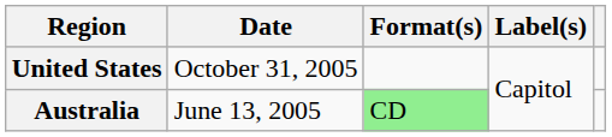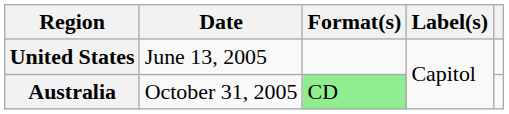United States | Date: October 31, 2005 -> June 13, 2005
Australia | Date: June 13, 2005 -> October 31, 2005
